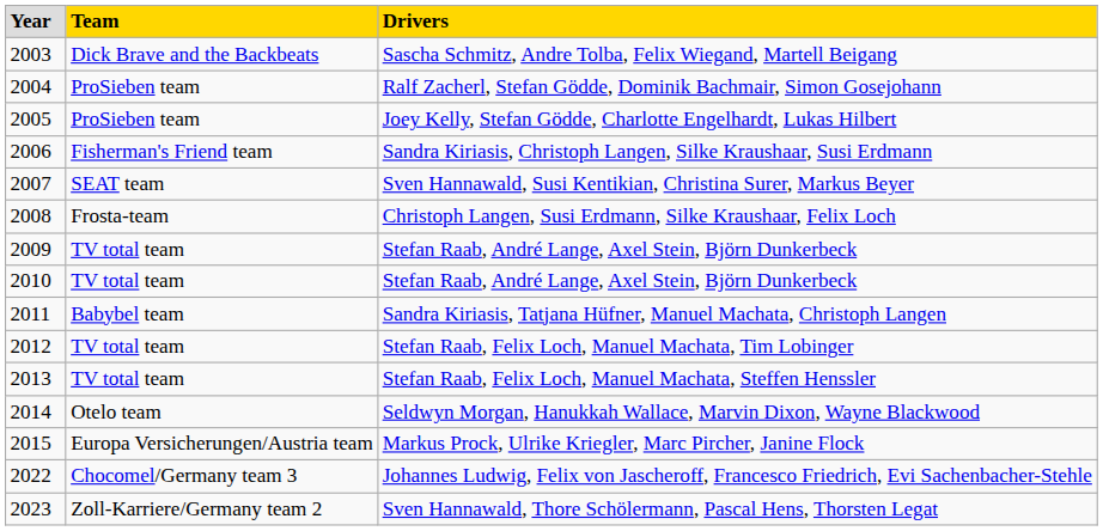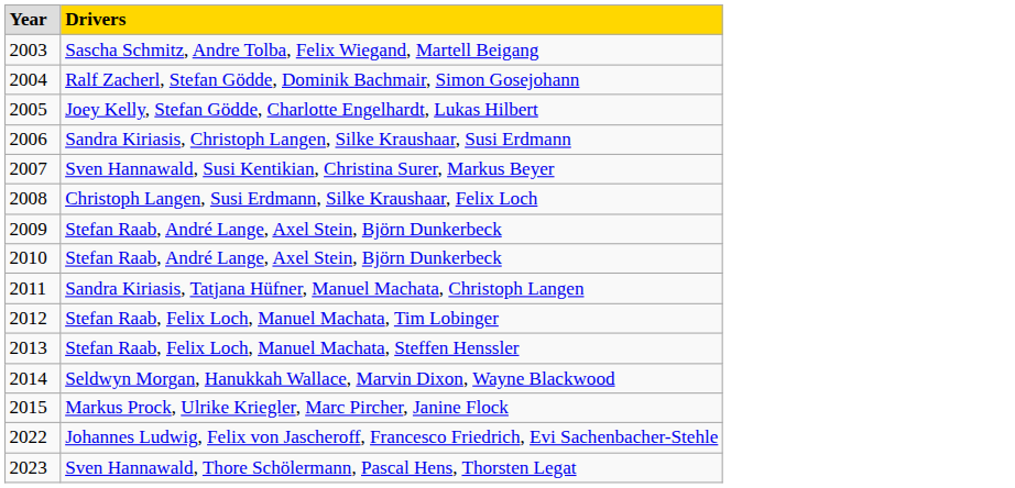- column: Team | Dick Brave and the Backbeats | ProSieben team | ProSieben team | Fisherman's Friend team | SEAT team | Frosta-team | TV total team | TV total team | Babybel team | TV total team | TV total team | Otelo team | Europa Versicherungen/Austria team | Chocomel/Germany team 3 | Zoll-Karriere/Germany team 2
